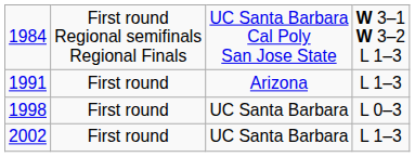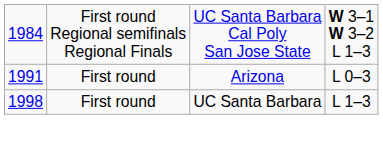1991 | column 4: L 1–3 -> L 0–3
1998 | column 4: L 0–3 -> L 1–3
- row: 2002 | First round | UC Santa Barbara | L 1–3
